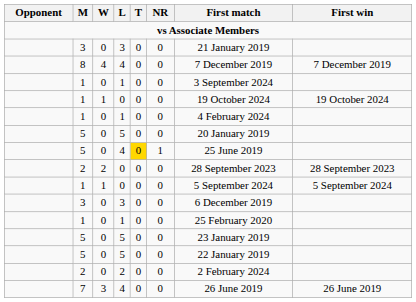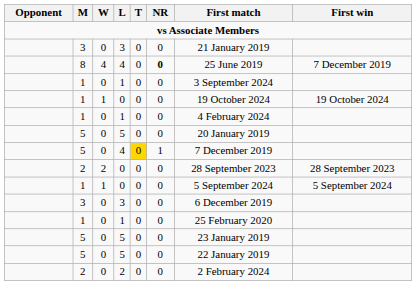8 | NR: normal -> bold
8 | First match: 7 December 2019 -> 25 June 2019
5 / 4 | First match: 25 June 2019 -> 7 December 2019
- row: 7 | 3 | 4 | 0 | 0 | 26 June 2019 | 26 June 2019
